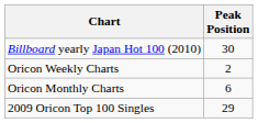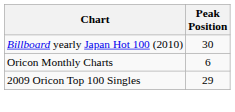- row: Oricon Weekly Charts | 2
